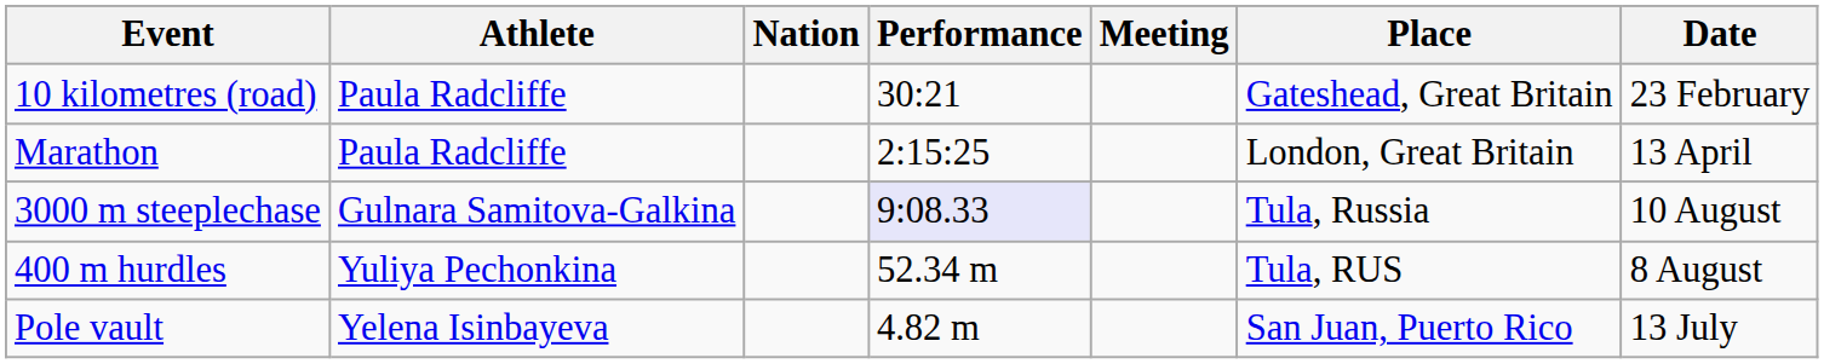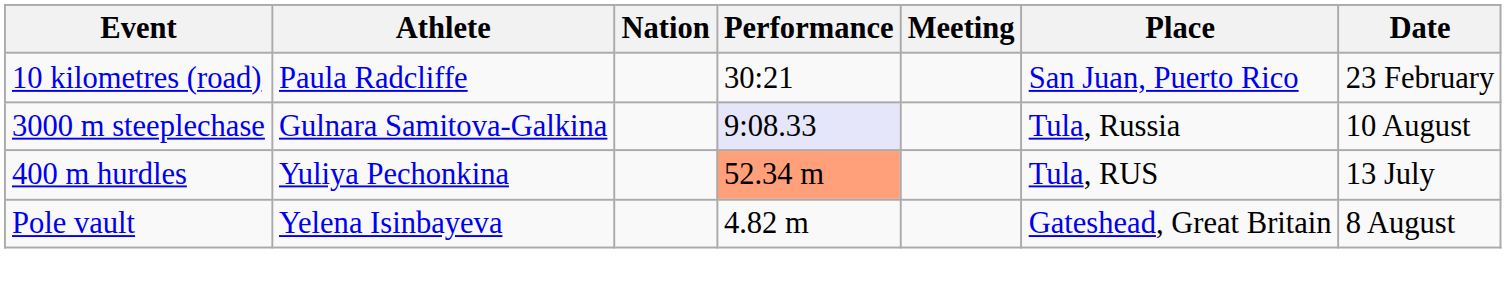10 kilometres (road) | Place: Gateshead, Great Britain -> San Juan, Puerto Rico
- row: Marathon | Paula Radcliffe | 2:15:25 | London, Great Britain | 13 April
400 m hurdles | Performance: no background -> lightsalmon background
400 m hurdles | Date: 8 August -> 13 July
Pole vault | Place: San Juan, Puerto Rico -> Gateshead, Great Britain
Pole vault | Date: 13 July -> 8 August
